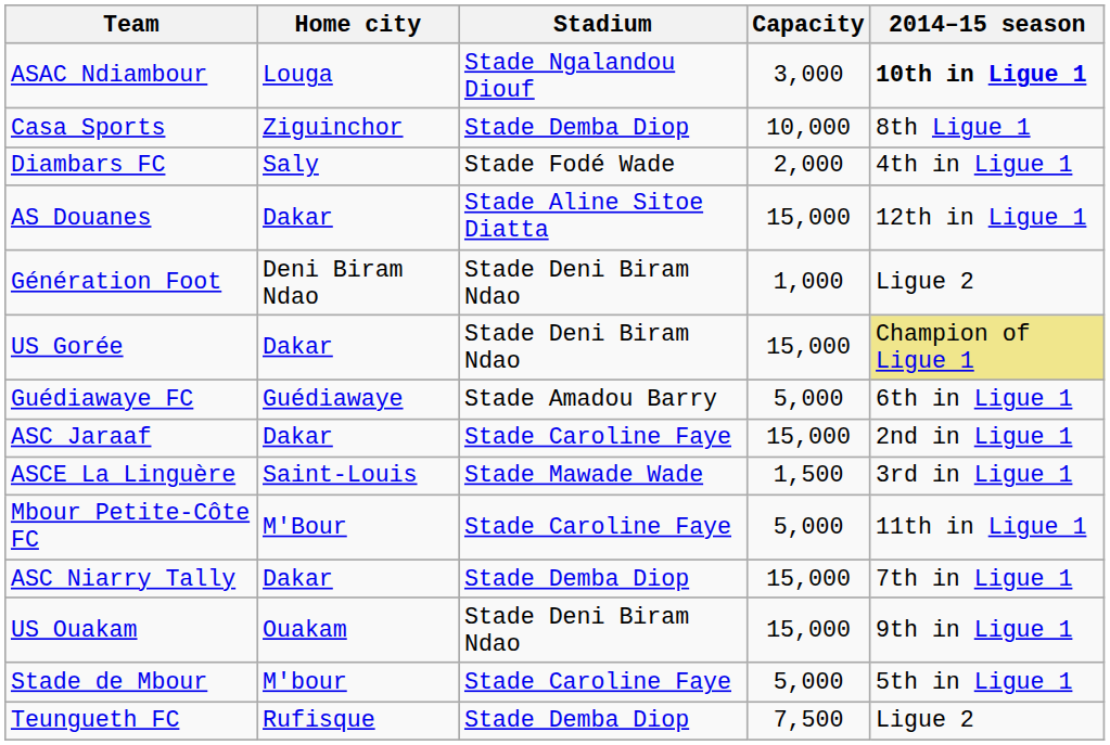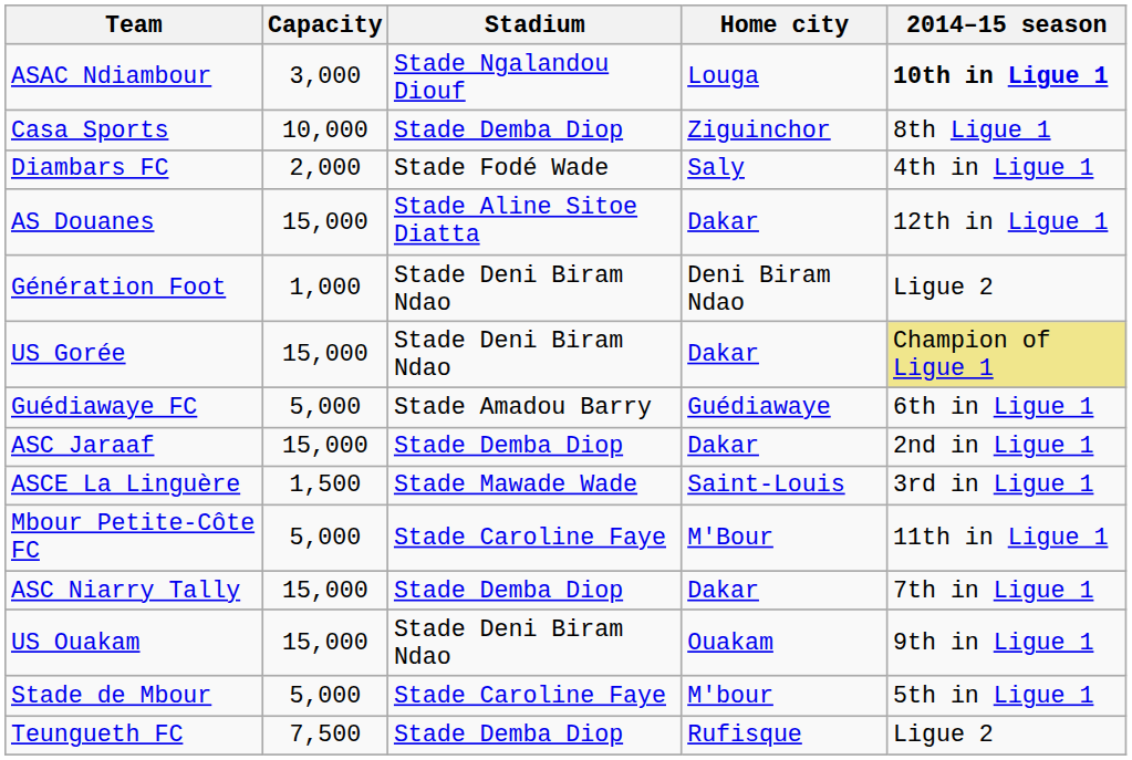columns swapped: Home city <-> Capacity
ASC Jaraaf | Stadium: Stade Caroline Faye -> Stade Demba Diop
